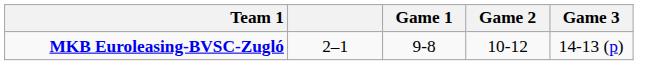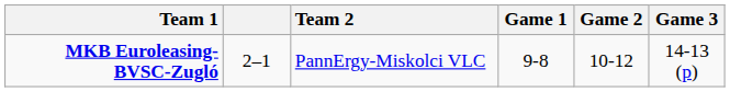+ column: Team 2 | PannErgy-Miskolci VLC
